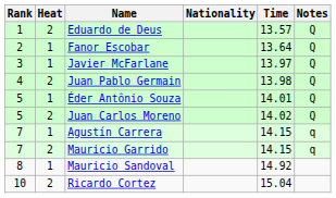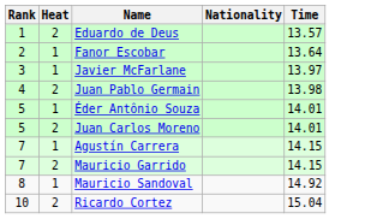- column: Notes | Q | Q | Q | Q | Q | Q | q | q
Juan Carlos Moreno | Time: 14.02 -> 14.01
